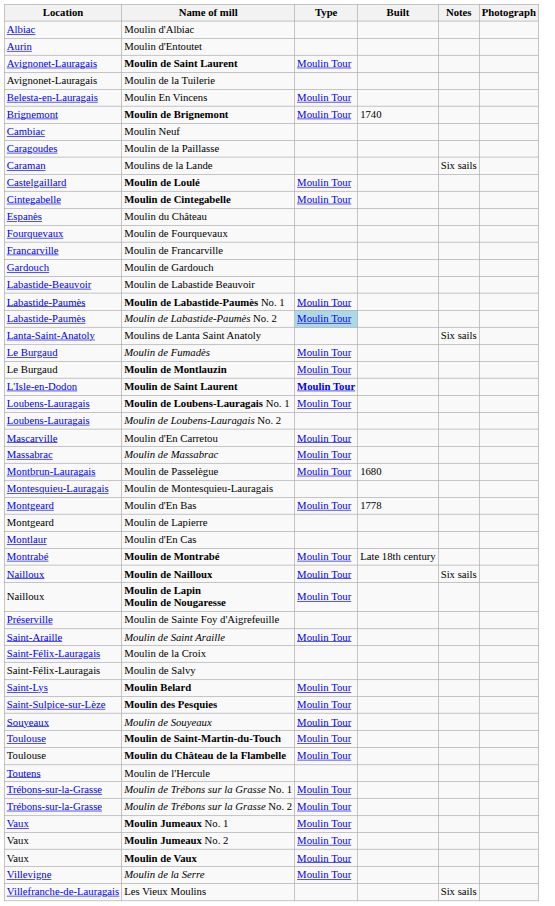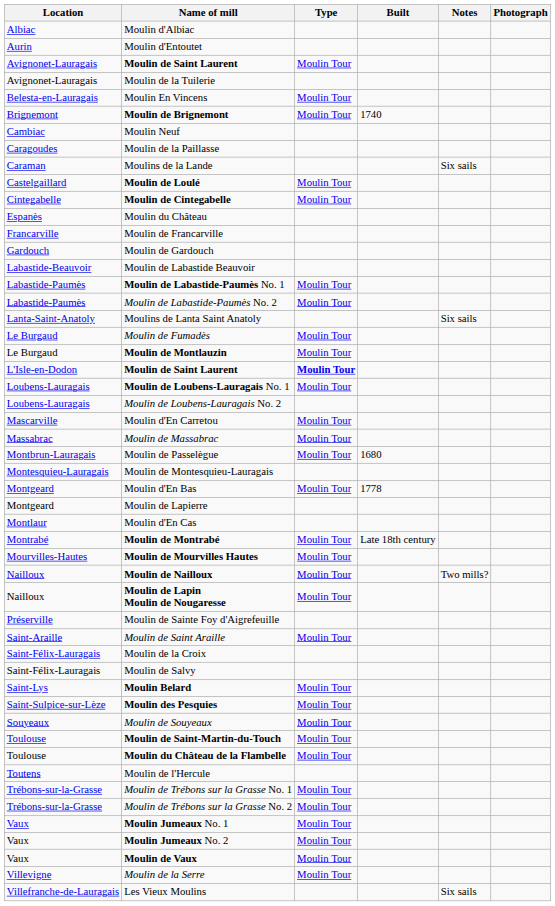- row: Fourquevaux | Moulin de Fourquevaux
Moulin de Labastide-Paumès No. 2 | Type: lightblue background -> no background
+ row: Mourvilles-Hautes | Moulin de Mourvilles Hautes | Moulin Tour
Moulin de Nailloux | Notes: Six sails -> Two mills?
